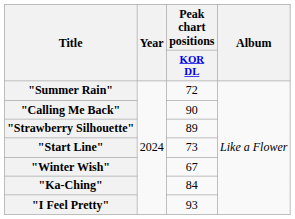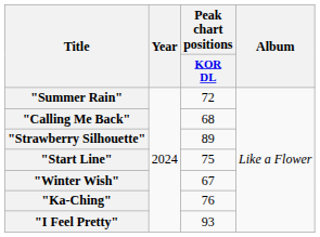"Calling Me Back" | Peak chart positions / KOR DL: 90 -> 68
"Start Line" | Peak chart positions / KOR DL: 73 -> 75
"Ka-Ching" | Peak chart positions / KOR DL: 84 -> 76
